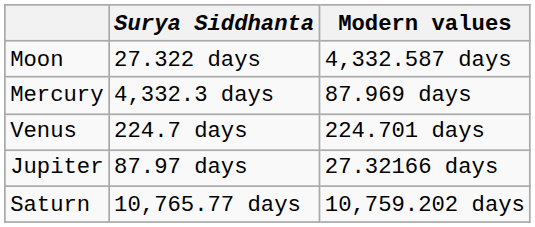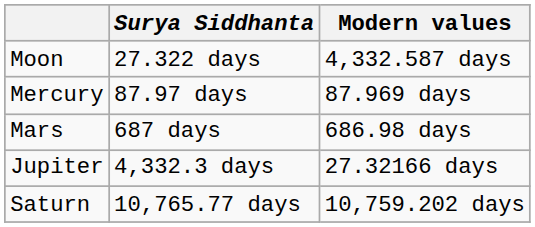Mercury | Surya Siddhanta: 4,332.3 days -> 87.97 days
+ row: Mars | 687 days | 686.98 days
- row: Venus | 224.7 days | 224.701 days
Jupiter | Surya Siddhanta: 87.97 days -> 4,332.3 days
